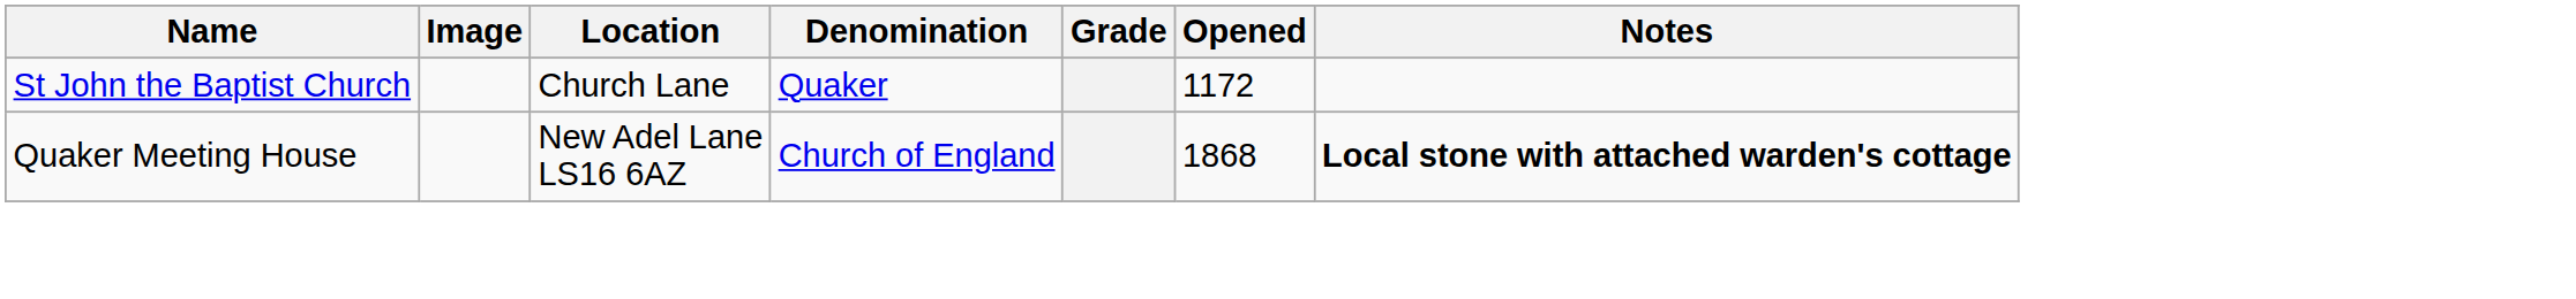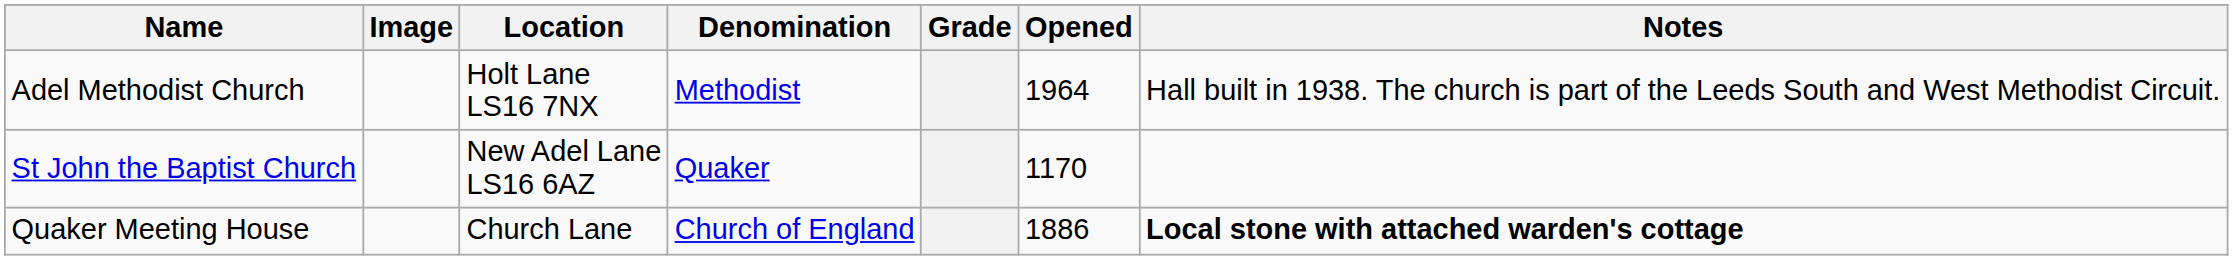+ row: Adel Methodist Church | Holt Lane LS16 7NX | Methodist | 1964 | Hall built in 1938. The church is part of the Leeds South and West Methodist Circuit.
St John the Baptist Church | Location: Church Lane -> New Adel Lane LS16 6AZ
St John the Baptist Church | Opened: 1172 -> 1170
Quaker Meeting House | Location: New Adel Lane LS16 6AZ -> Church Lane
Quaker Meeting House | Opened: 1868 -> 1886
